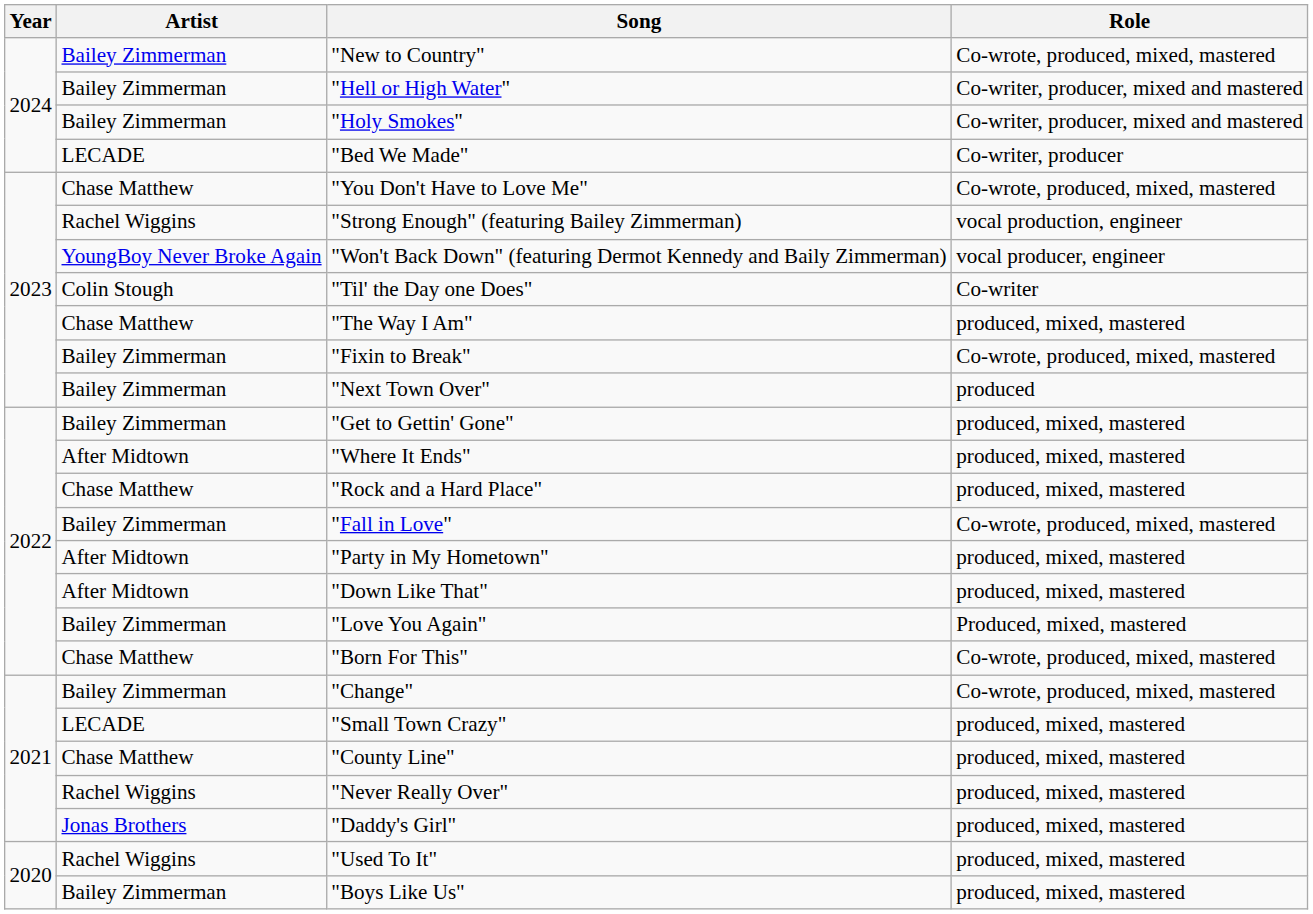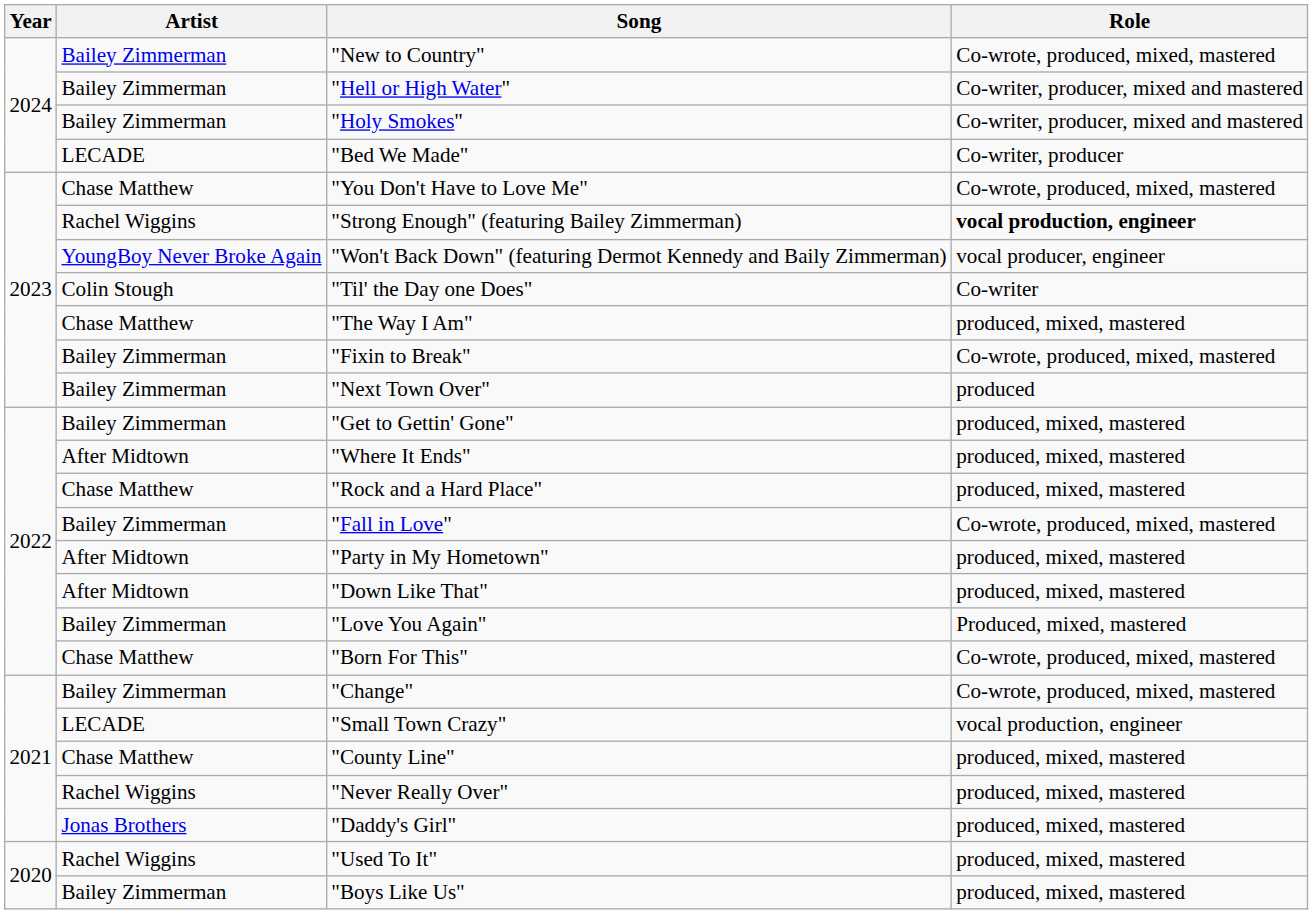"Strong Enough" (featuring Bailey Zimmerman) | Role: normal -> bold
"Small Town Crazy" | Role: produced, mixed, mastered -> vocal production, engineer
